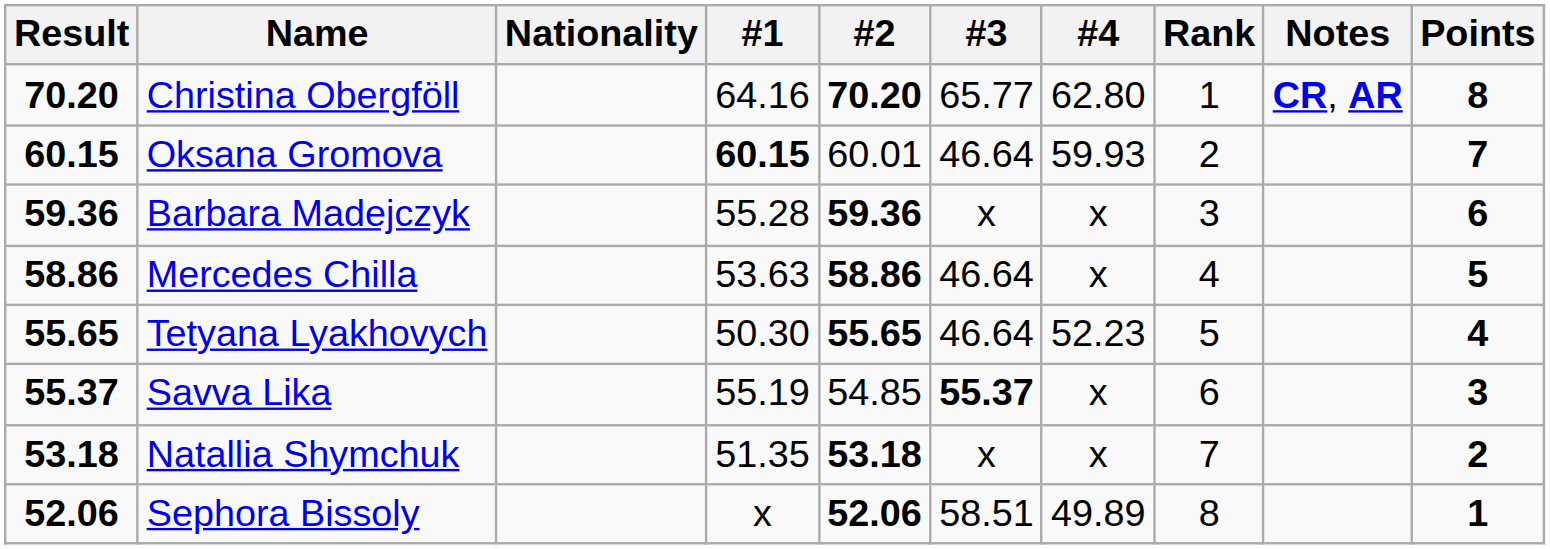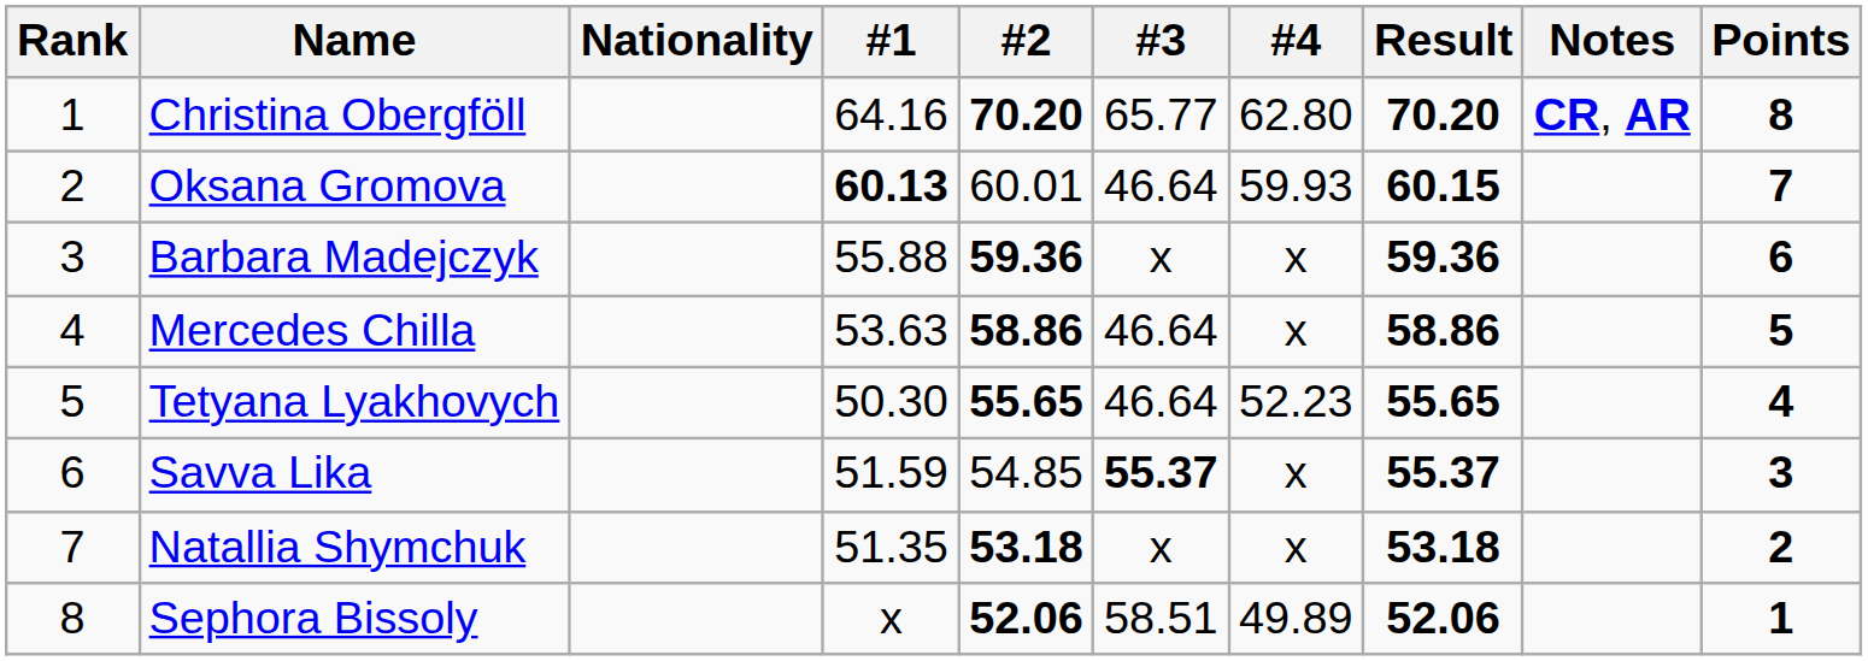columns swapped: Rank <-> Result
Oksana Gromova | #1: 60.15 -> 60.13
Barbara Madejczyk | #1: 55.28 -> 55.88
Savva Lika | #1: 55.19 -> 51.59
